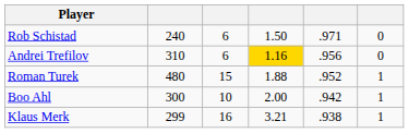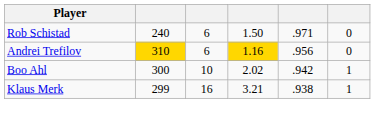Andrei Trefilov | column 2: no background -> gold background
- row: Roman Turek | 480 | 15 | 1.88 | .952 | 1
Boo Ahl | column 4: 2.00 -> 2.02
